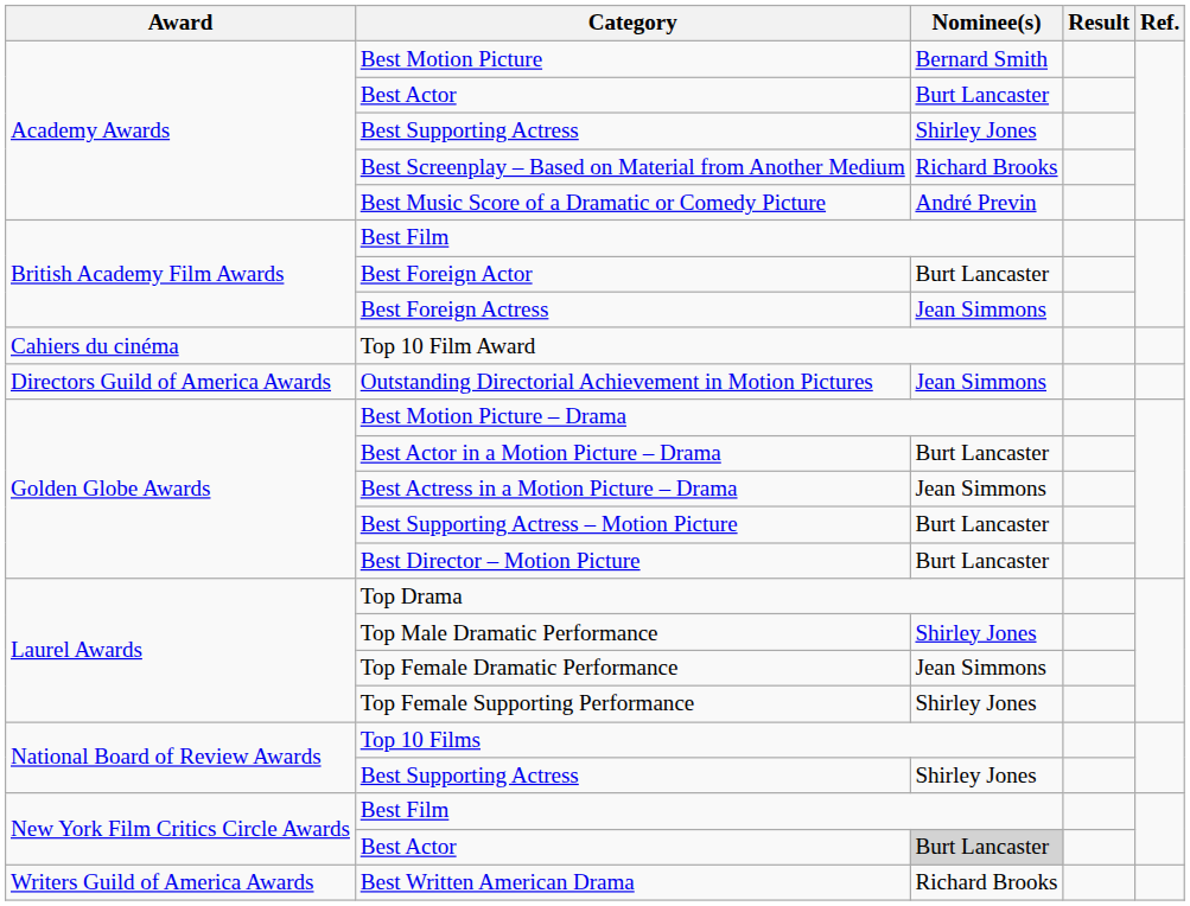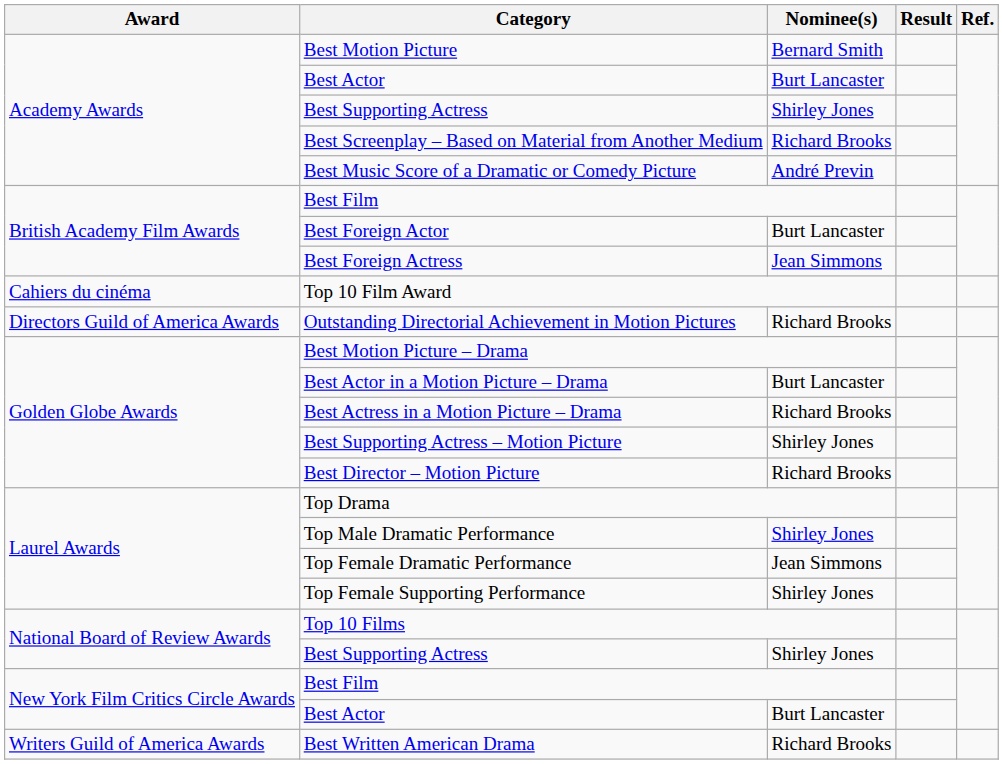Outstanding Directorial Achievement in Motion Pictures | Nominee(s): Jean Simmons -> Richard Brooks
Best Actress in a Motion Picture – Drama | Nominee(s): Jean Simmons -> Richard Brooks
Best Supporting Actress – Motion Picture | Nominee(s): Burt Lancaster -> Shirley Jones
Best Director – Motion Picture | Nominee(s): Burt Lancaster -> Richard Brooks
New York Film Critics Circle Awards / Best Actor | Nominee(s): lightgrey background -> no background
